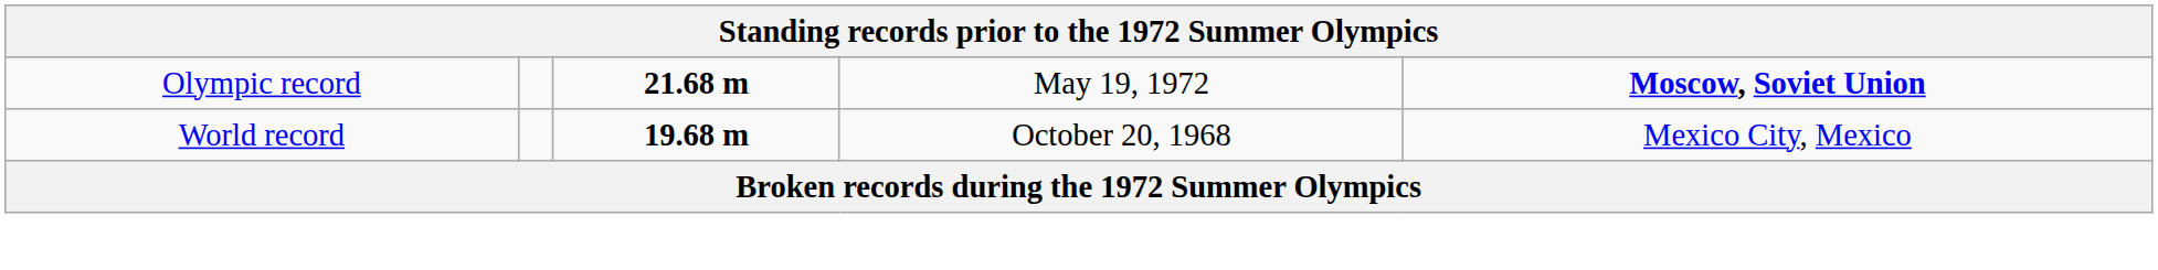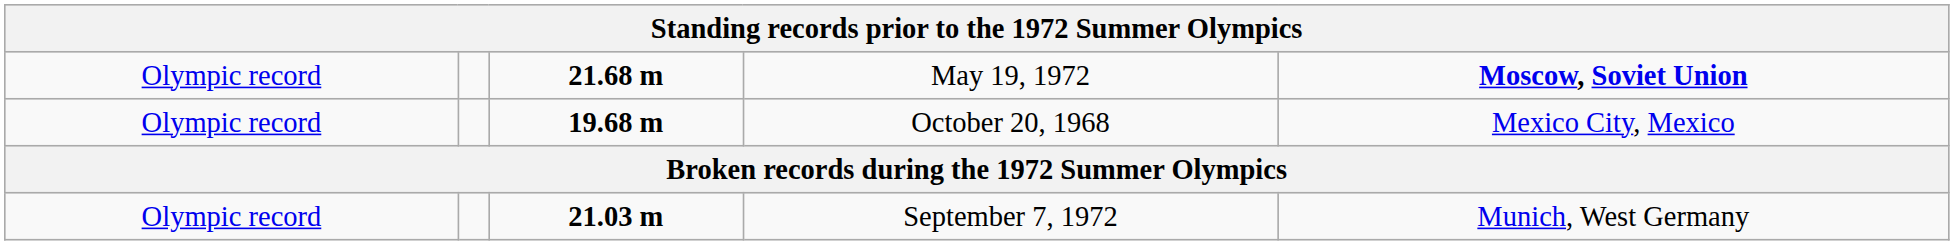October 20, 1968 | column 1: World record -> Olympic record
+ row: Olympic record | 21.03 m | September 7, 1972 | Munich, West Germany
